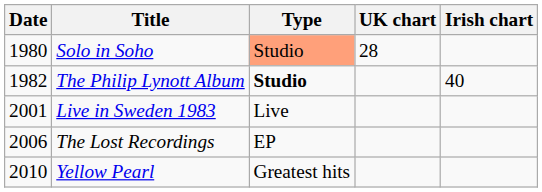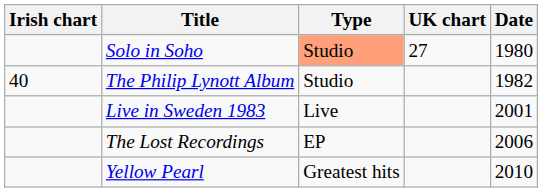columns swapped: Date <-> Irish chart
Solo in Soho | UK chart: 28 -> 27
The Philip Lynott Album | Type: bold -> normal
